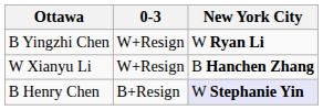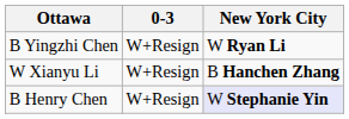B Henry Chen | 0-3: B+Resign -> W+Resign
